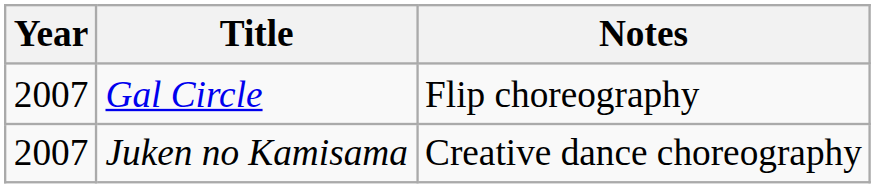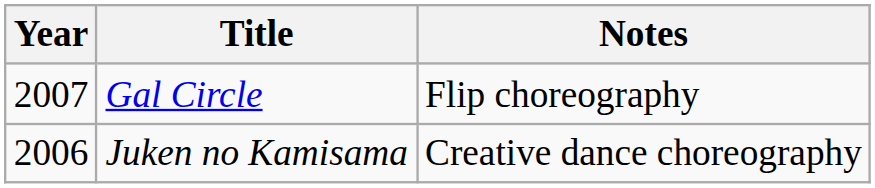Juken no Kamisama | Year: 2007 -> 2006
